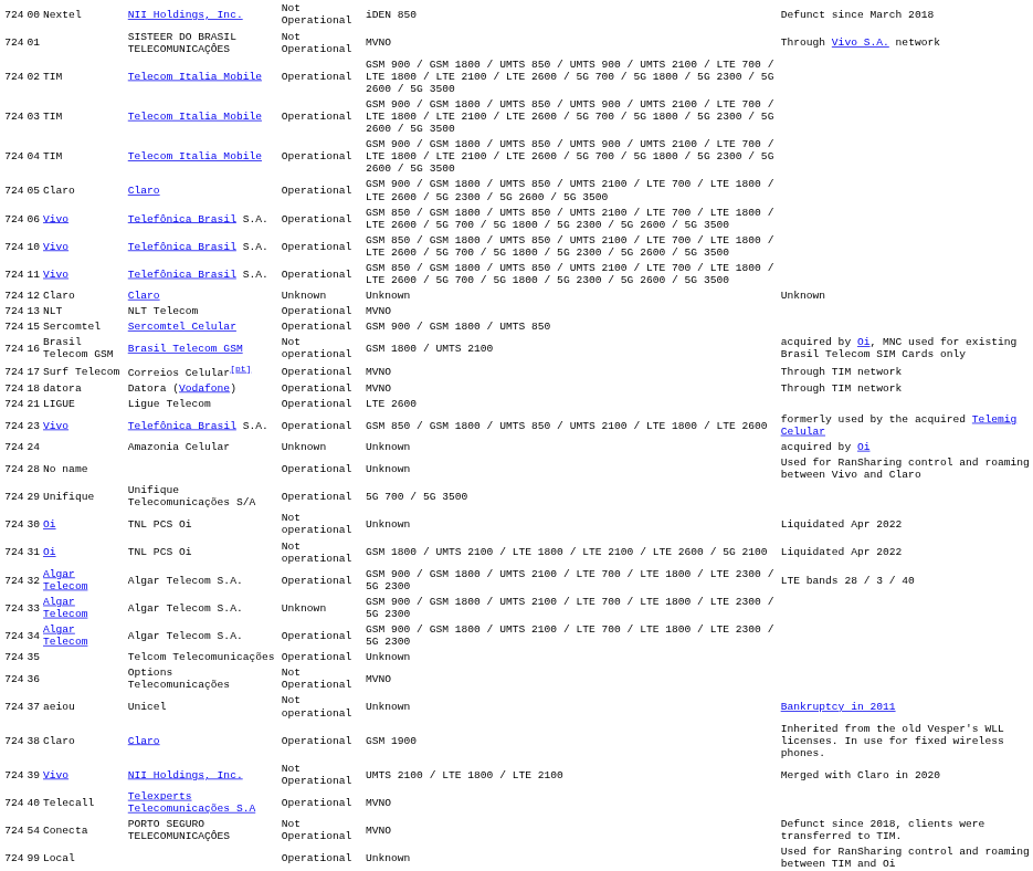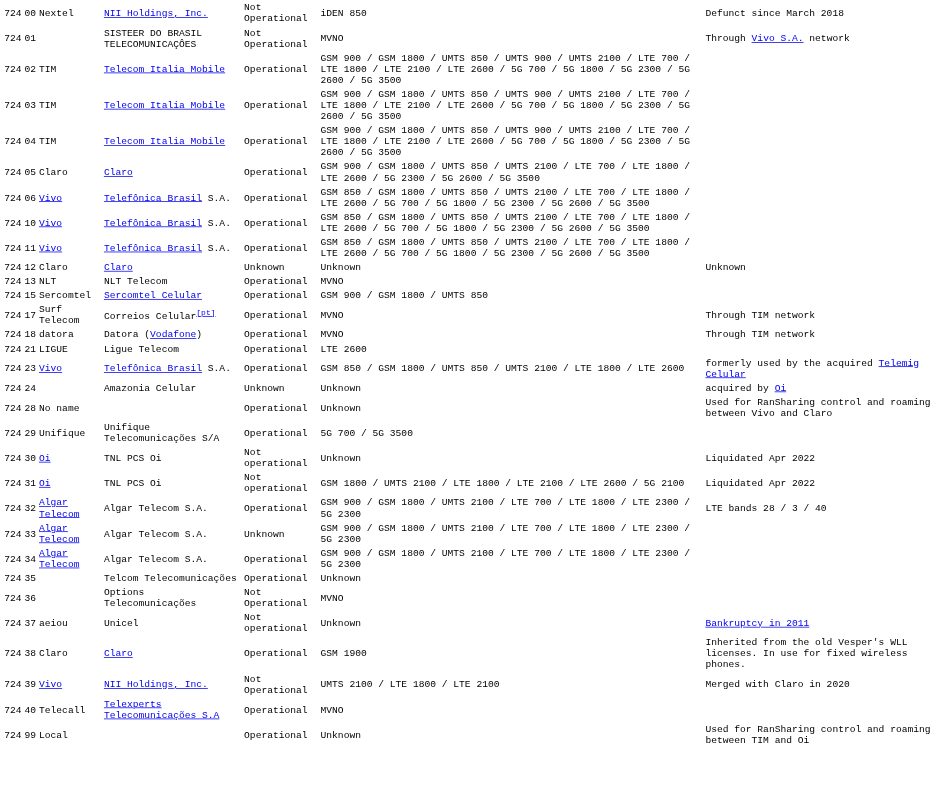- row: 724 | 16 | Brasil Telecom GSM | Brasil Telecom GSM | Not operational | GSM 1800 / UMTS 2100 | acquired by Oi, MNC used for existing Brasil Telecom SIM Cards only
- row: 724 | 54 | Conecta | PORTO SEGURO TELECOMUNICAÇÔES | Not Operational | MVNO | Defunct since 2018, clients were transferred to TIM.
